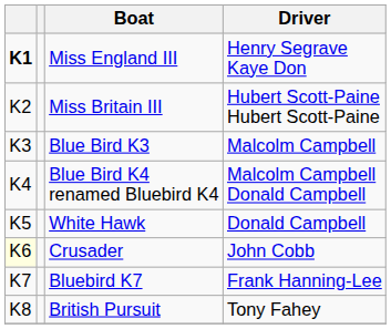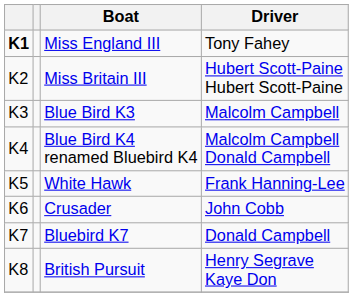Miss England III | Driver: Henry Segrave Kaye Don -> Tony Fahey
White Hawk | Driver: Donald Campbell -> Frank Hanning-Lee
Crusader | column 1: lightyellow background -> no background
Bluebird K7 | Driver: Frank Hanning-Lee -> Donald Campbell
British Pursuit | Driver: Tony Fahey -> Henry Segrave Kaye Don
